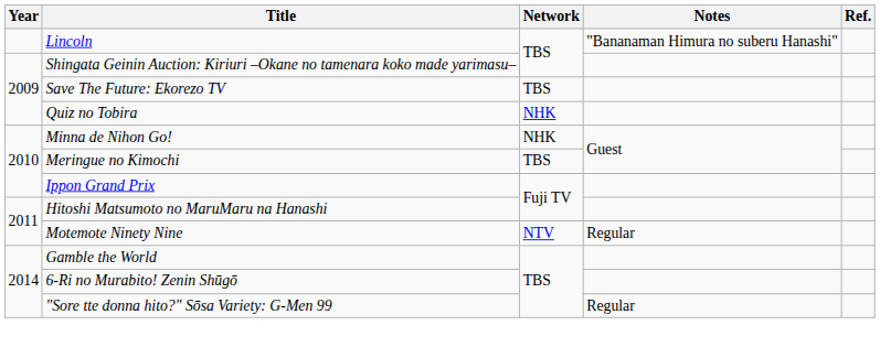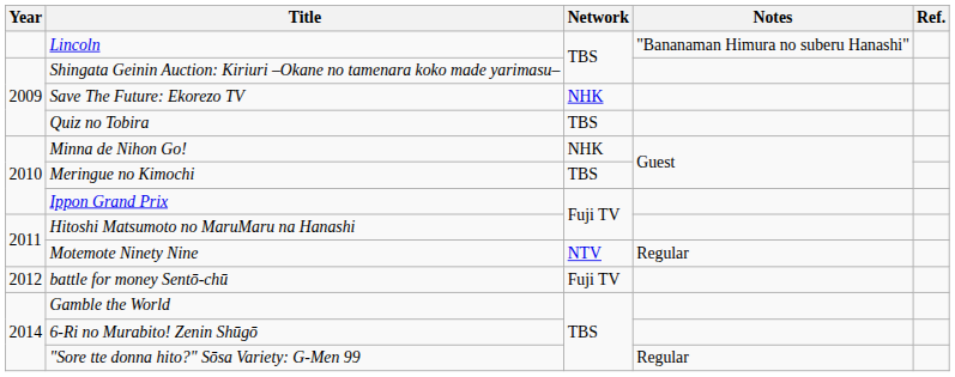Save The Future: Ekorezo TV | Network: TBS -> NHK
Quiz no Tobira | Network: NHK -> TBS
+ row: 2012 | battle for money Sentō-chū | Fuji TV
